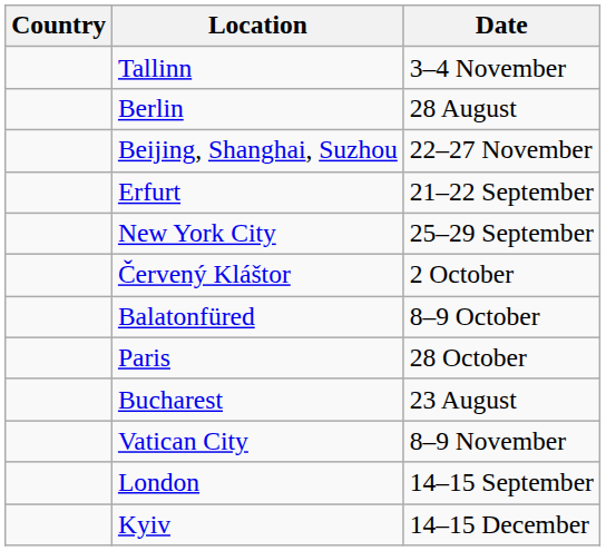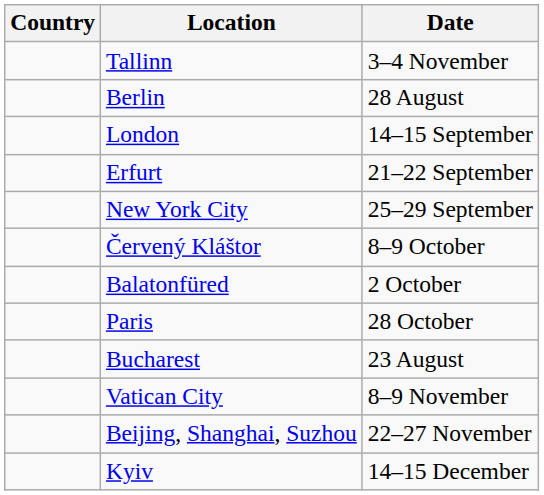rows swapped: London <-> Beijing, Shanghai, Suzhou
Červený Kláštor | Date: 2 October -> 8–9 October
Balatonfüred | Date: 8–9 October -> 2 October
